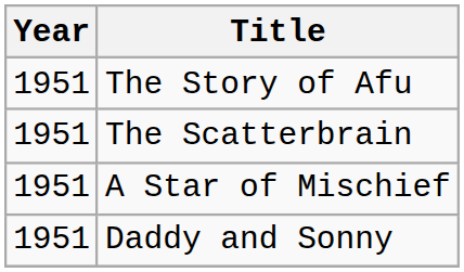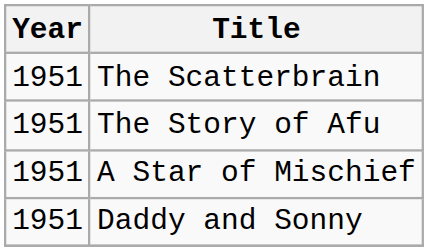rows swapped: The Scatterbrain <-> The Story of Afu
